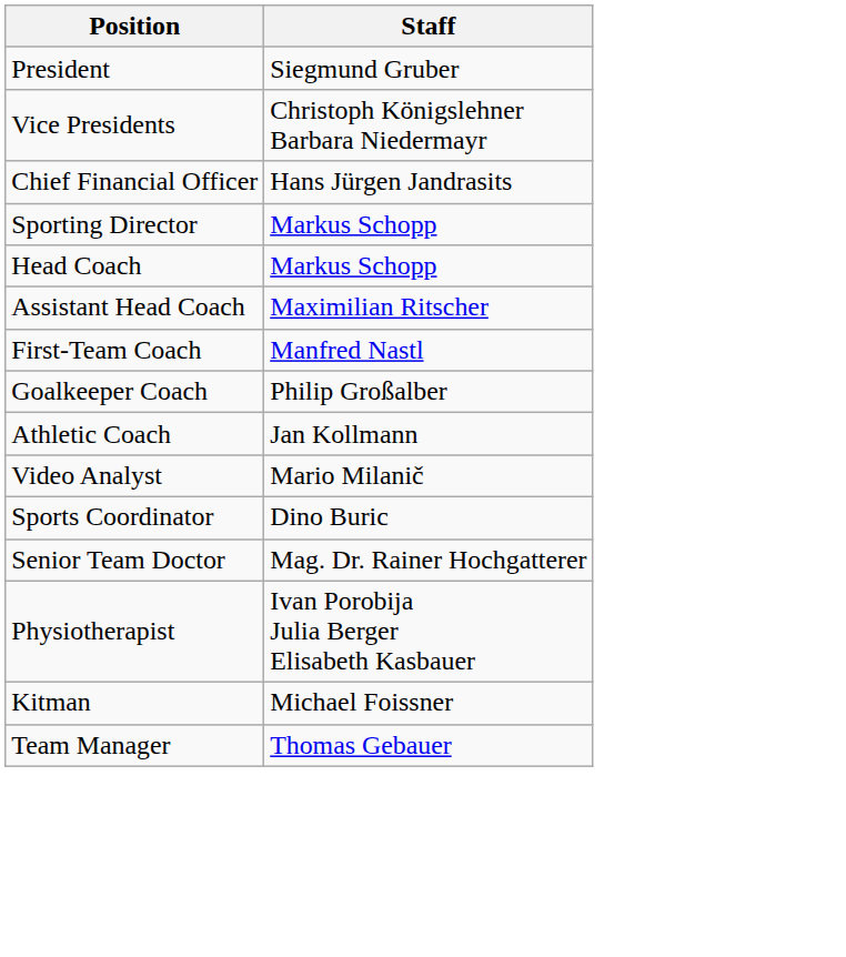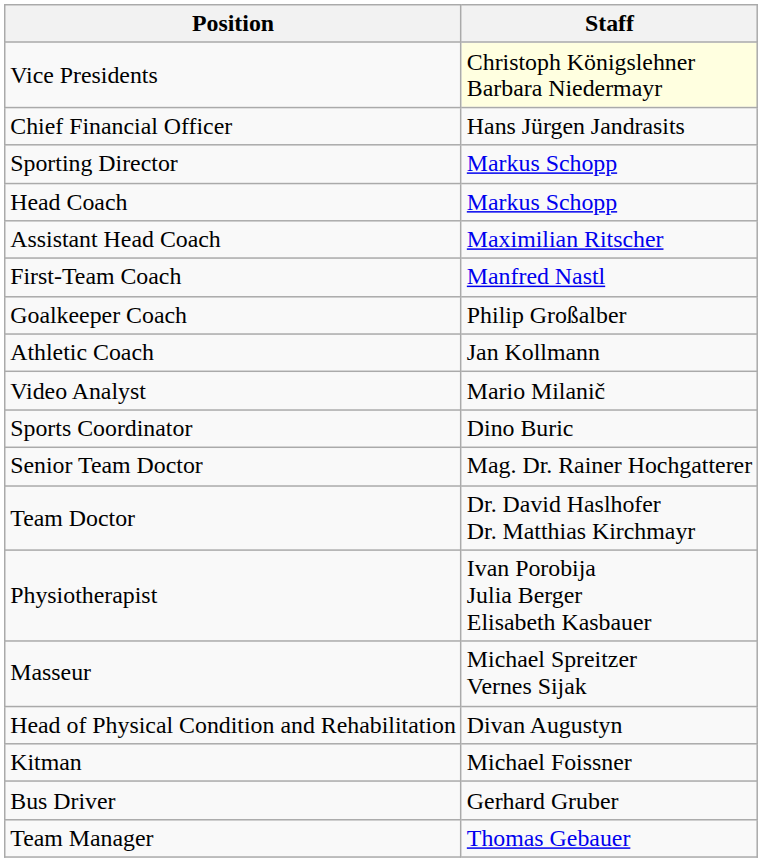- row: President | Siegmund Gruber
Vice Presidents | Staff: no background -> lightyellow background
+ row: Team Doctor | Dr. David Haslhofer Dr. Matthias Kirchmayr
+ row: Masseur | Michael Spreitzer Vernes Sijak
+ row: Head of Physical Condition and Rehabilitation | Divan Augustyn
+ row: Bus Driver | Gerhard Gruber
